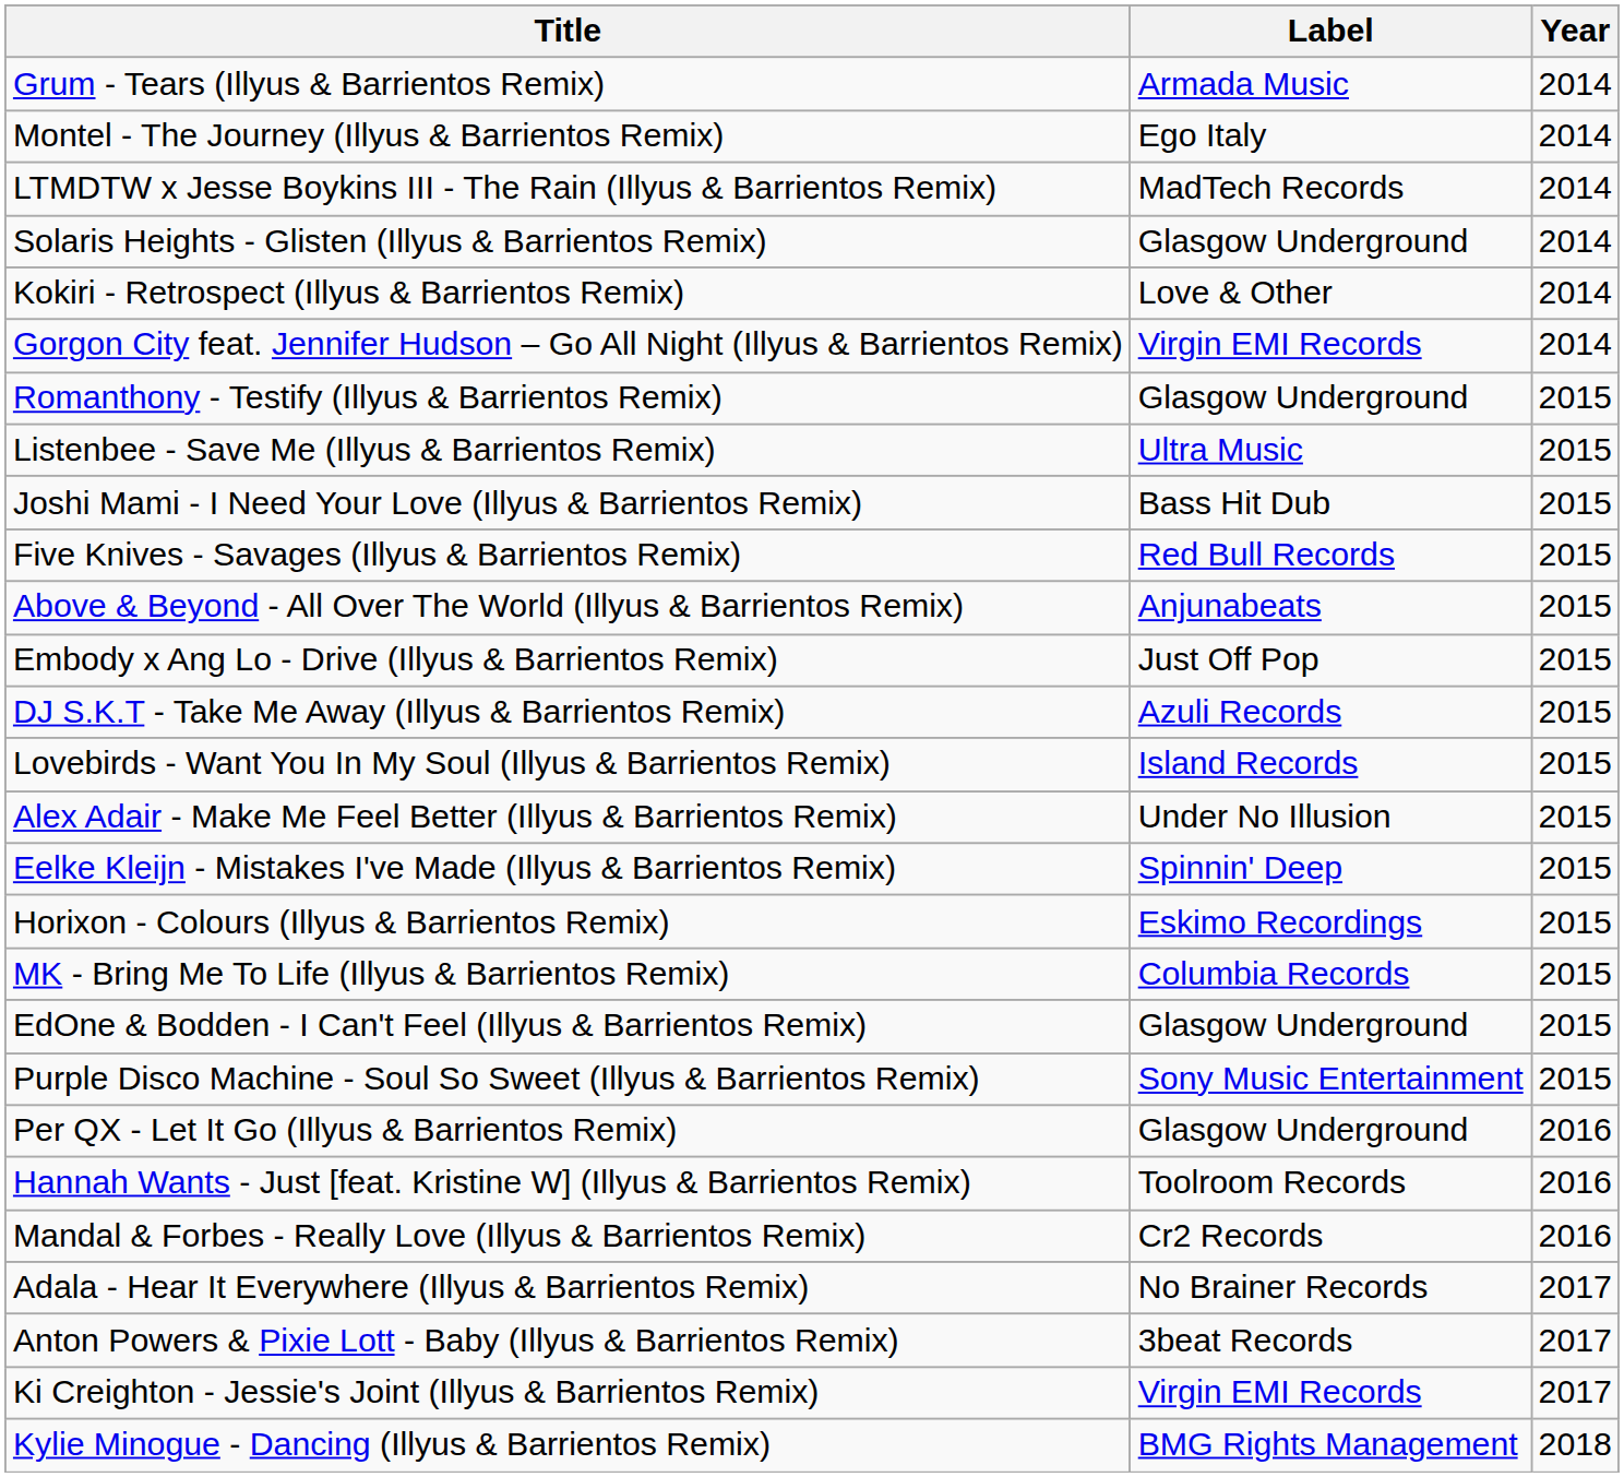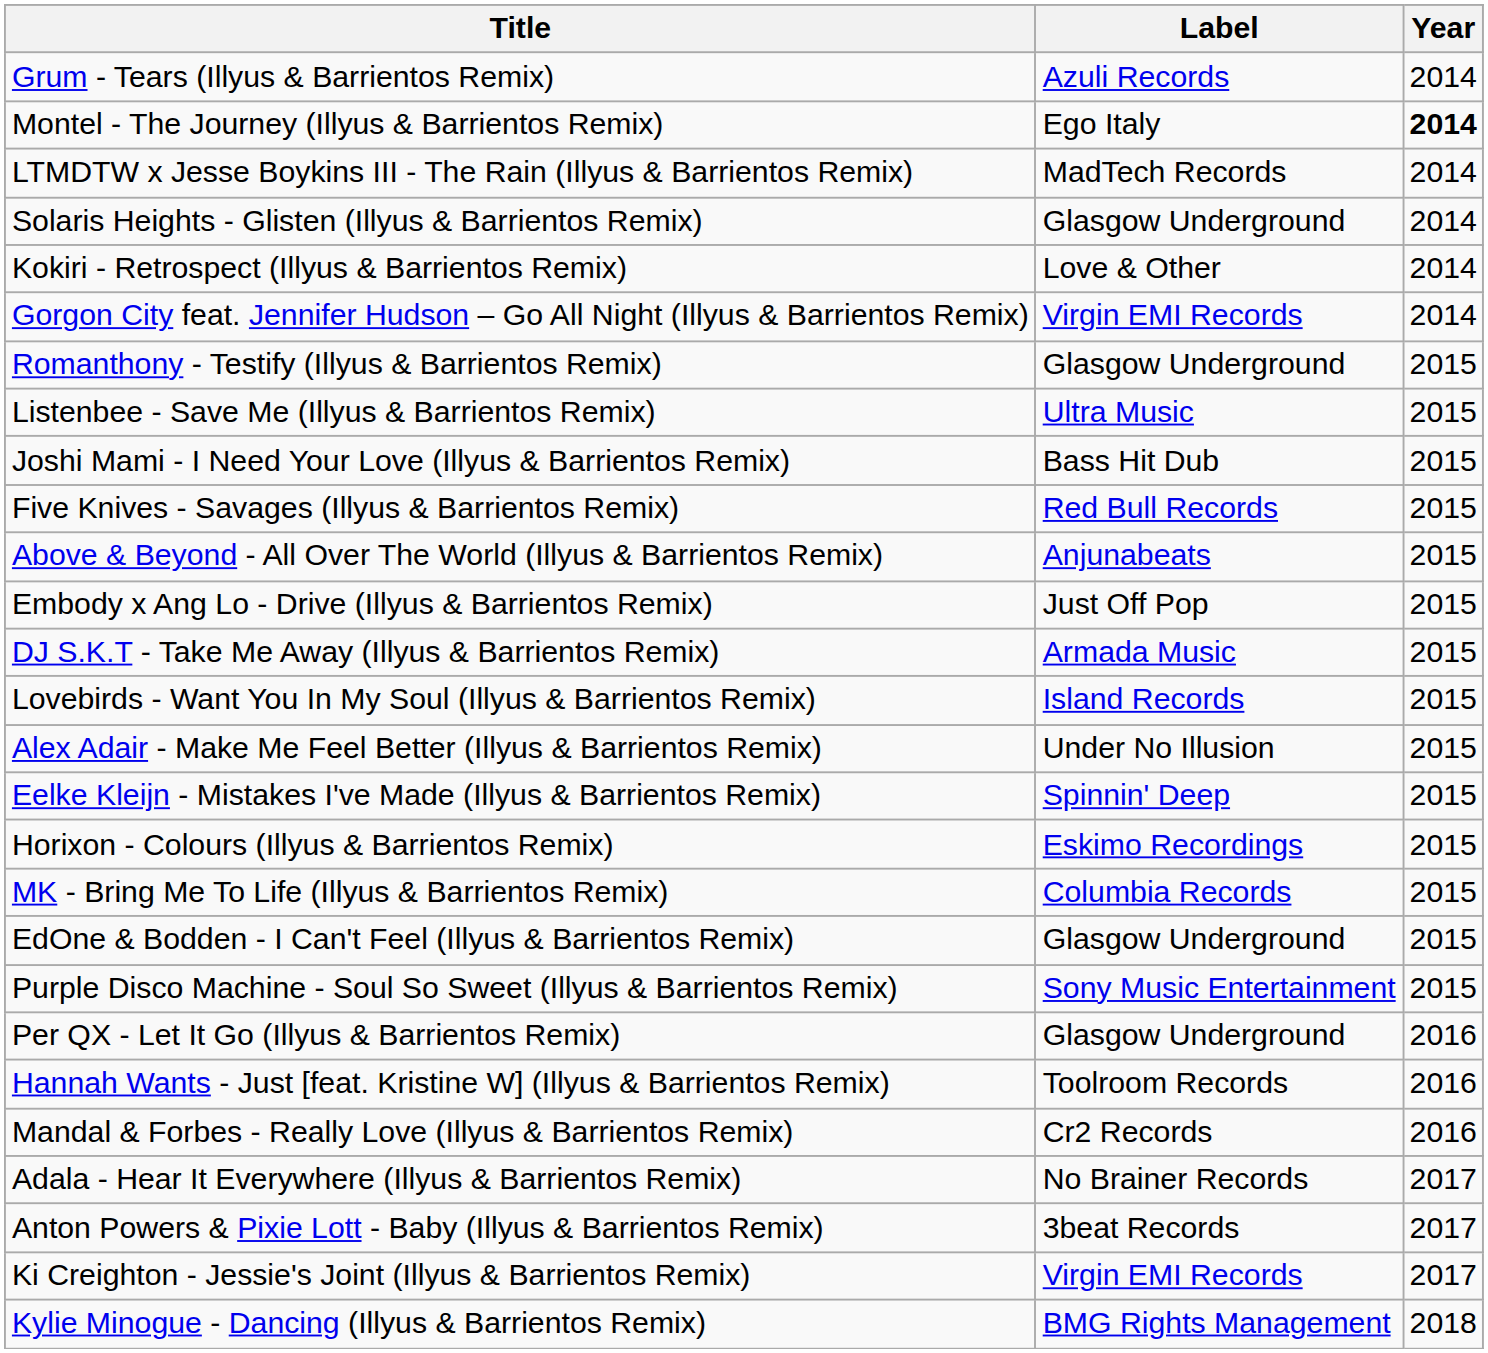Grum - Tears (Illyus & Barrientos Remix) | Label: Armada Music -> Azuli Records
Montel - The Journey (Illyus & Barrientos Remix) | Year: normal -> bold
DJ S.K.T - Take Me Away (Illyus & Barrientos Remix) | Label: Azuli Records -> Armada Music
